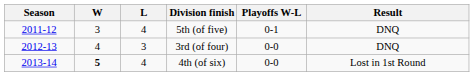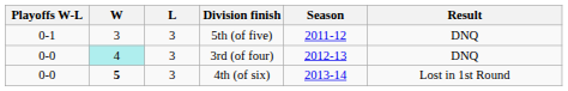columns swapped: Season <-> Playoffs W-L
5th (of five) | L: 4 -> 3
3rd (of four) | W: no background -> paleturquoise background
4th (of six) | L: 4 -> 3
